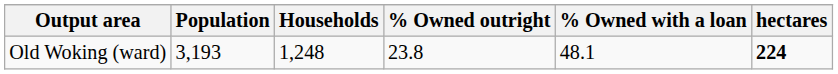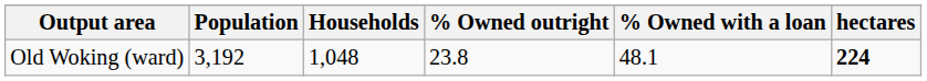Old Woking (ward) | Population: 3,193 -> 3,192
Old Woking (ward) | Households: 1,248 -> 1,048
